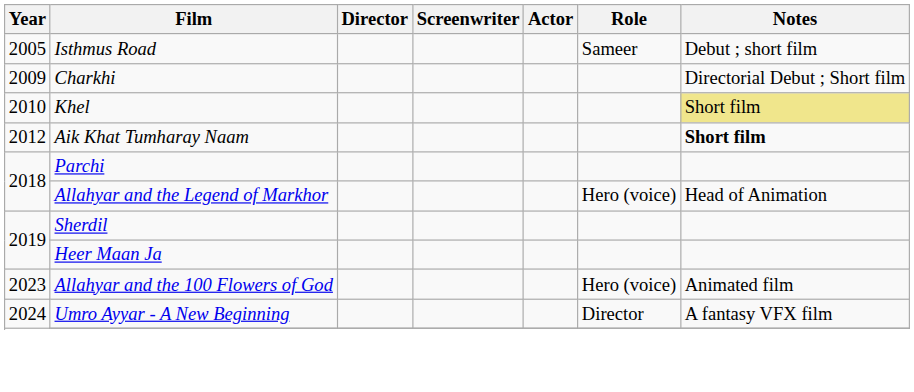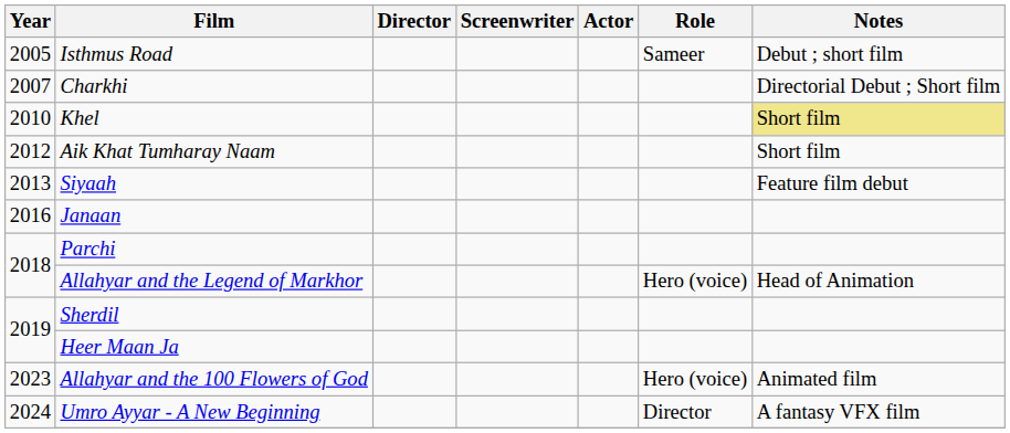Charkhi | Year: 2009 -> 2007
Aik Khat Tumharay Naam | Notes: bold -> normal
+ row: 2013 | Siyaah | Feature film debut
+ row: 2016 | Janaan
